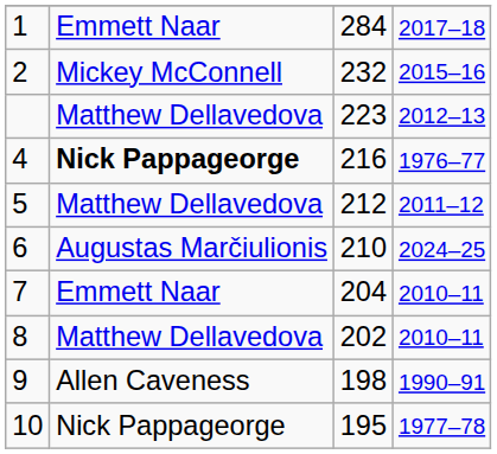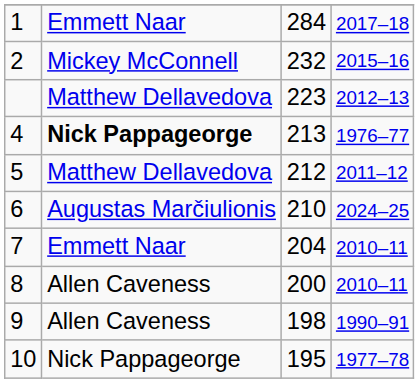4 | column 3: 216 -> 213
8 | column 2: Matthew Dellavedova -> Allen Caveness
8 | column 3: 202 -> 200
